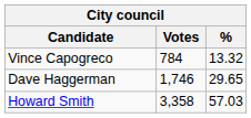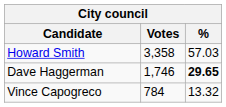rows swapped: Howard Smith <-> Vince Capogreco
Dave Haggerman | %: normal -> bold
